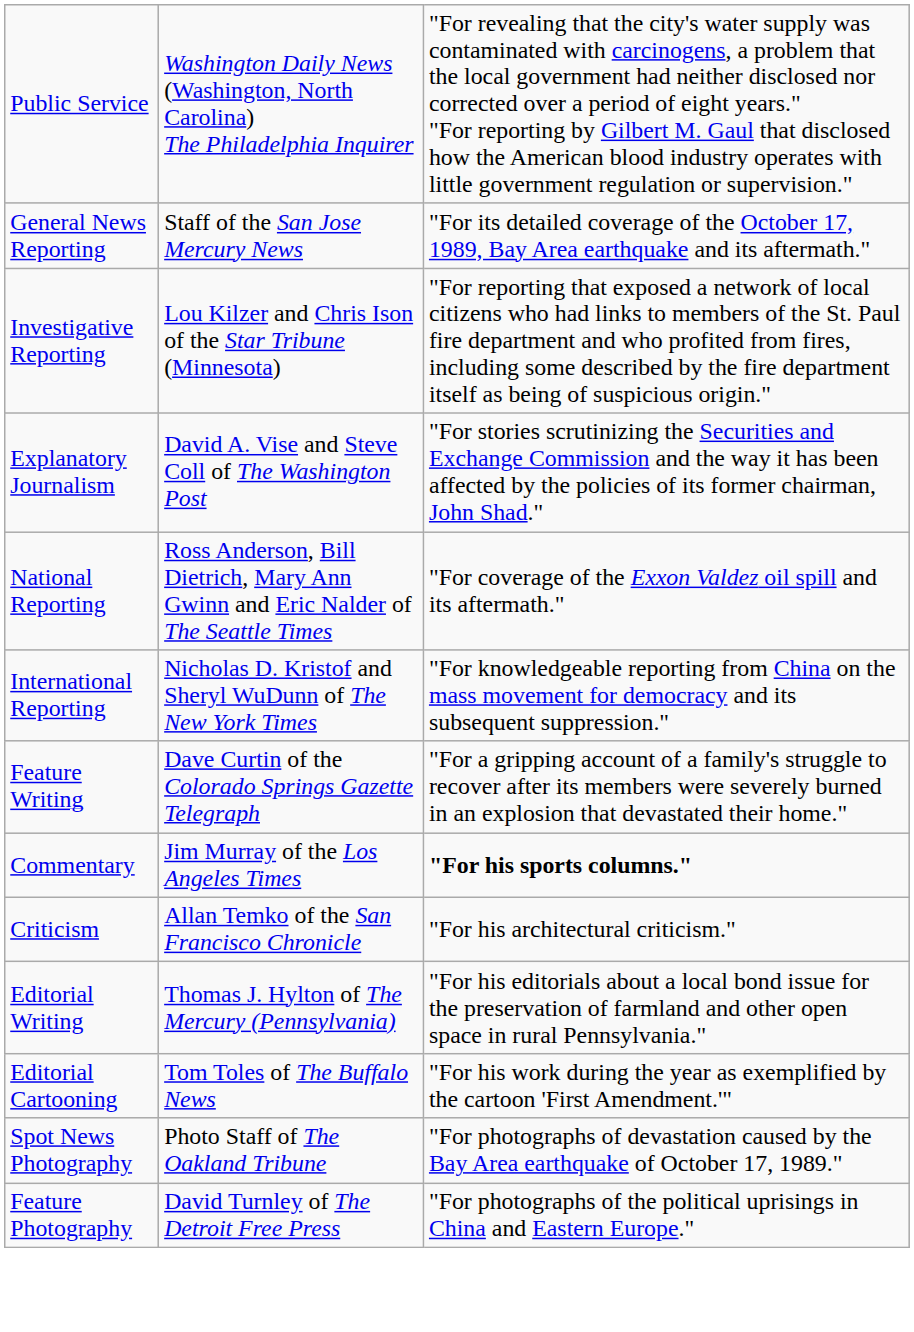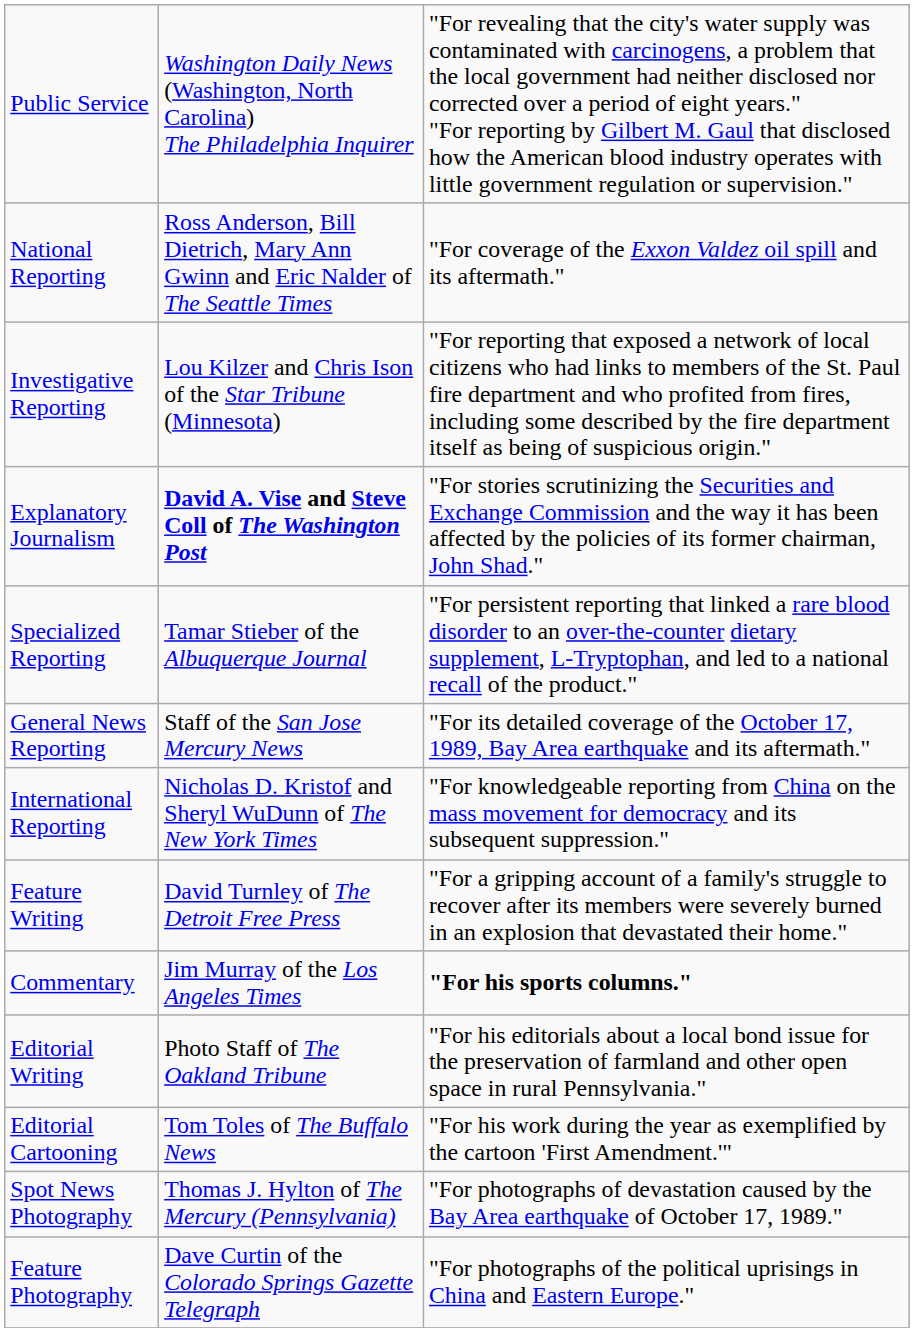rows swapped: General News Reporting <-> National Reporting
Explanatory Journalism | column 2: normal -> bold
+ row: Specialized Reporting | Tamar Stieber of the Albuquerque Journal | "For persistent reporting that linked a rare blood disorder to an over-the-counter dietary supplement, L-Tryptophan, and led to a national recall of the product."
Feature Writing | column 2: Dave Curtin of the Colorado Springs Gazette Telegraph -> David Turnley of The Detroit Free Press
- row: Criticism | Allan Temko of the San Francisco Chronicle | "For his architectural criticism."
Editorial Writing | column 2: Thomas J. Hylton of The Mercury (Pennsylvania) -> Photo Staff of The Oakland Tribune
Spot News Photography | column 2: Photo Staff of The Oakland Tribune -> Thomas J. Hylton of The Mercury (Pennsylvania)
Feature Photography | column 2: David Turnley of The Detroit Free Press -> Dave Curtin of the Colorado Springs Gazette Telegraph
